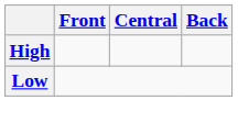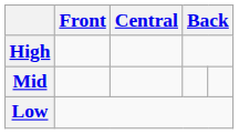+ row: Mid
